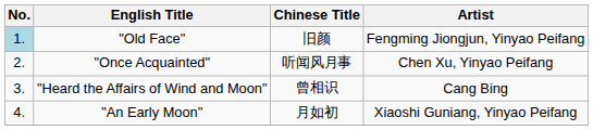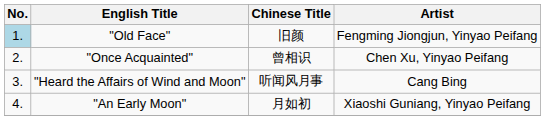"Once Acquainted" | Chinese Title: 听闻风月事 -> 曾相识
"Heard the Affairs of Wind and Moon" | Chinese Title: 曾相识 -> 听闻风月事
